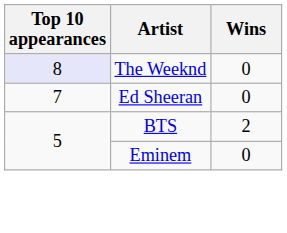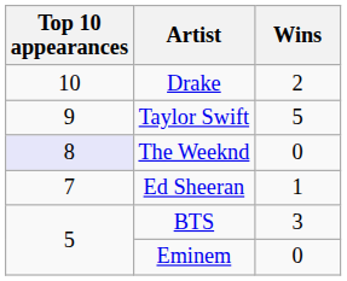+ row: 10 | Drake | 2
+ row: 9 | Taylor Swift | 5
Ed Sheeran | Wins: 0 -> 1
BTS | Wins: 2 -> 3
